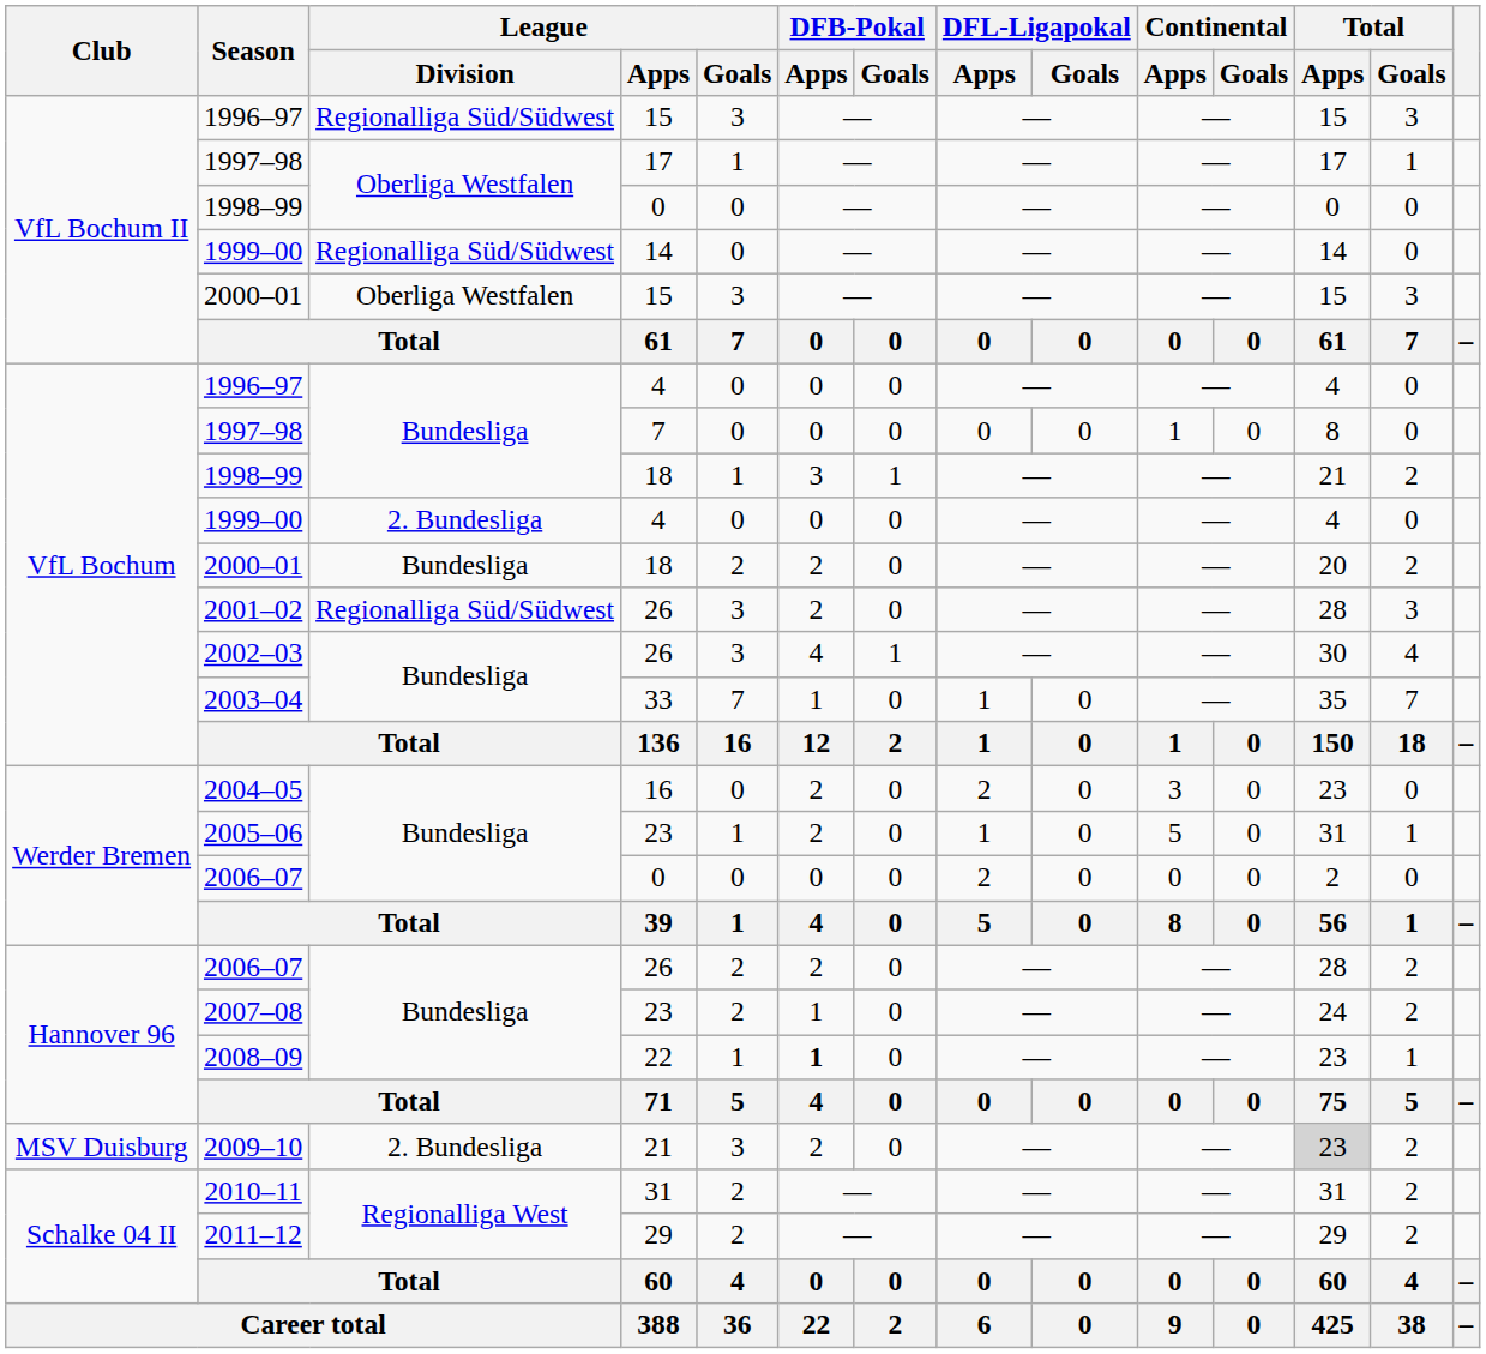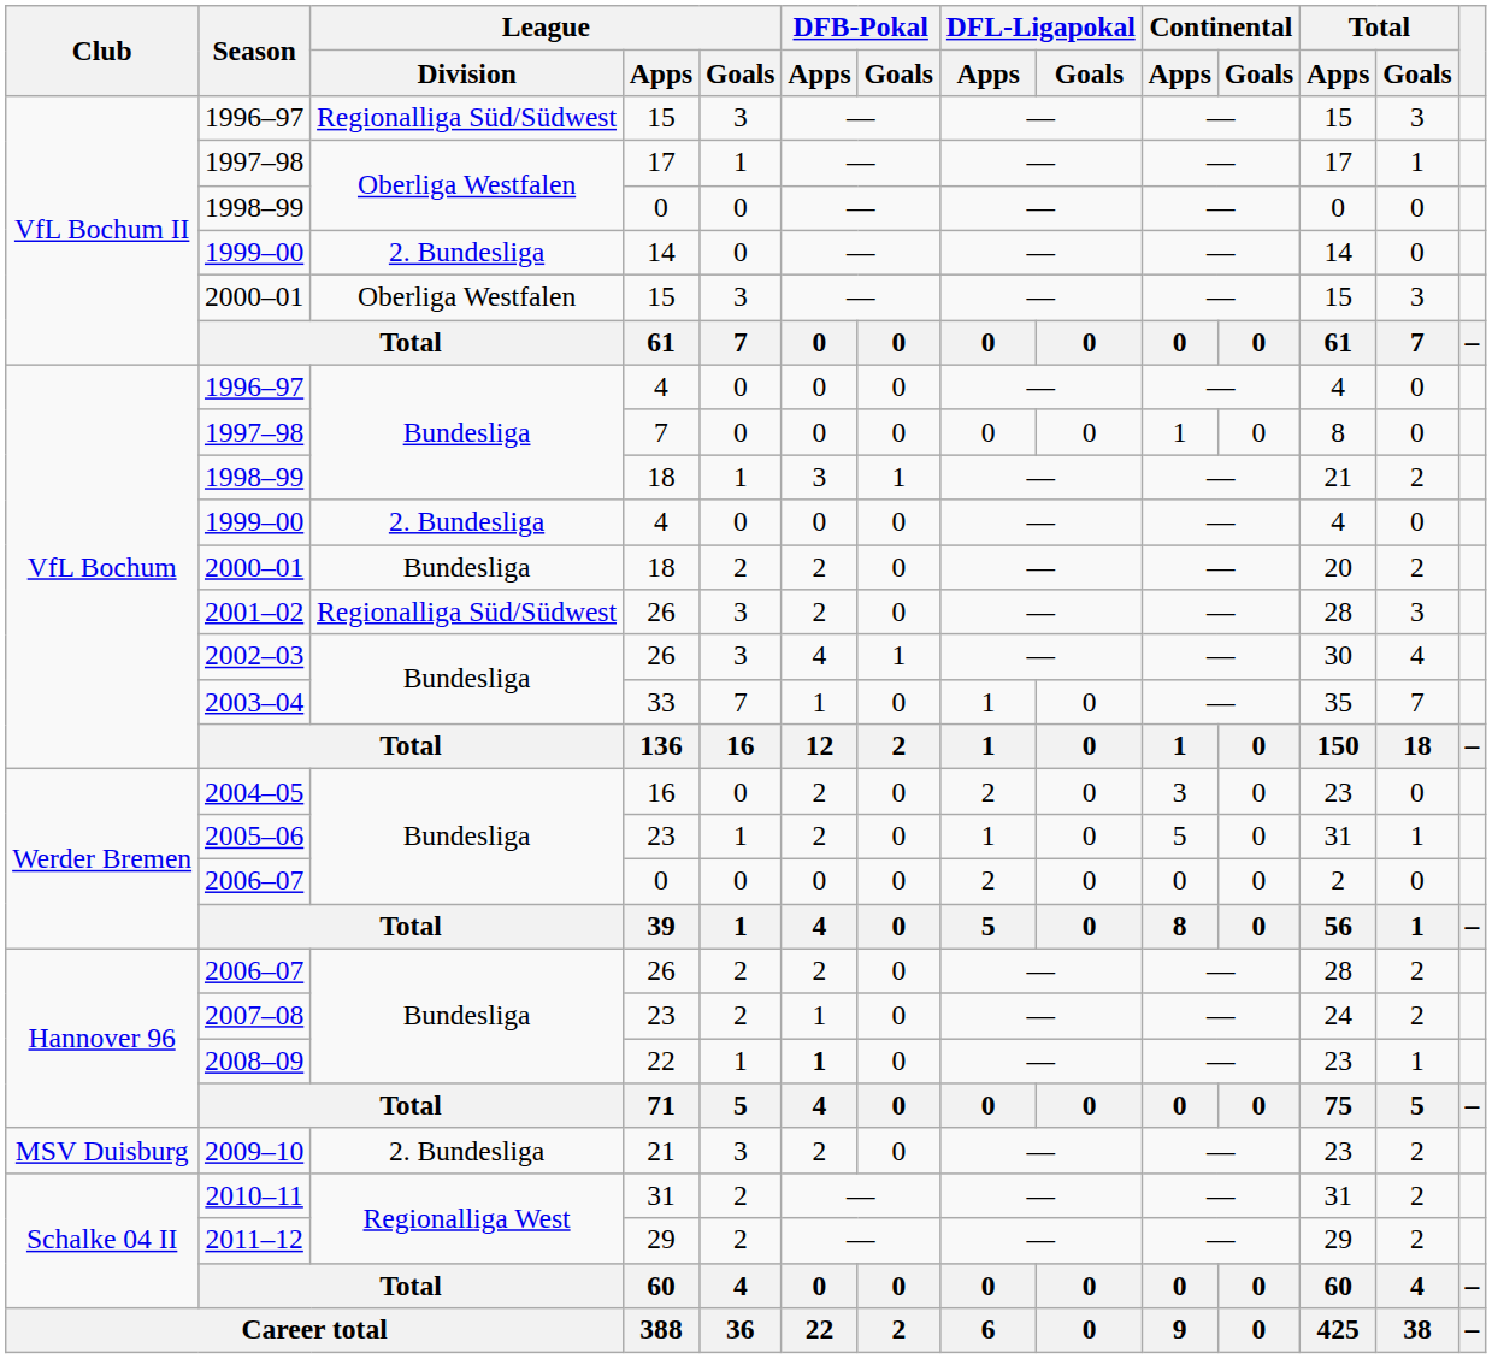1999–00 / 14 | League / Division: Regionalliga Süd/Südwest -> 2. Bundesliga
2009–10 | Total / Apps: lightgrey background -> no background
